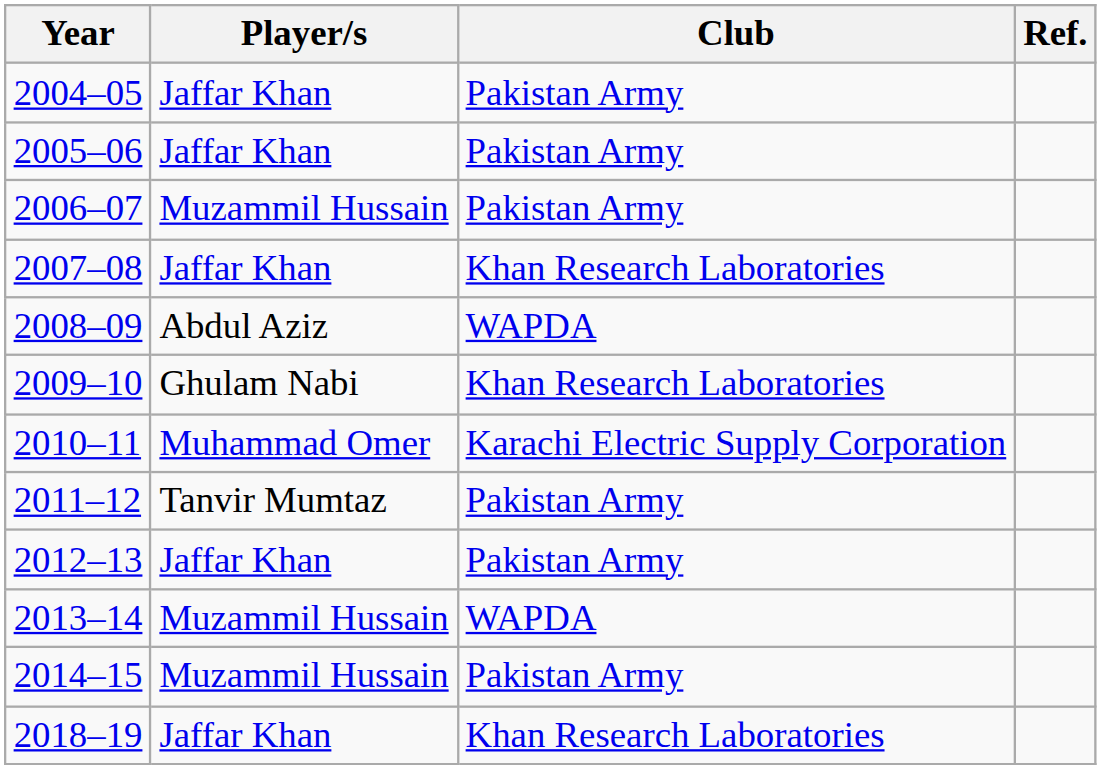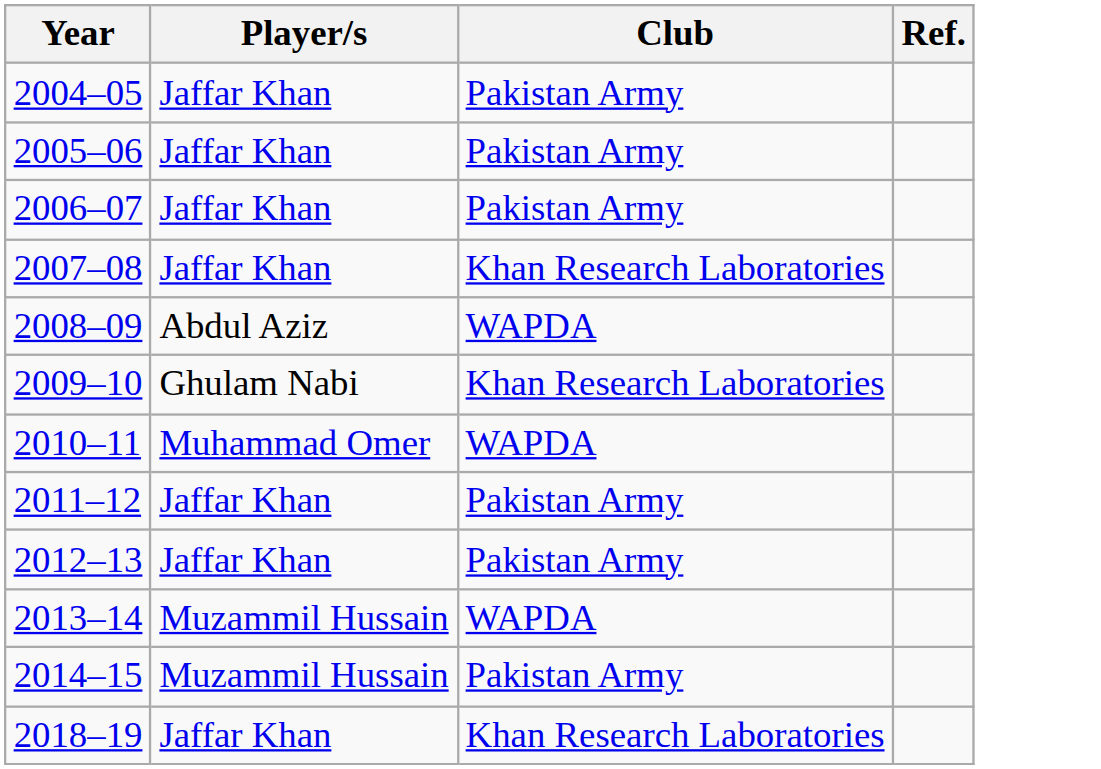2006–07 | Player/s: Muzammil Hussain -> Jaffar Khan
2010–11 | Club: Karachi Electric Supply Corporation -> WAPDA
2011–12 | Player/s: Tanvir Mumtaz -> Jaffar Khan
